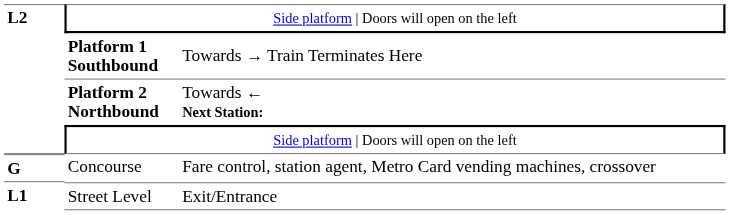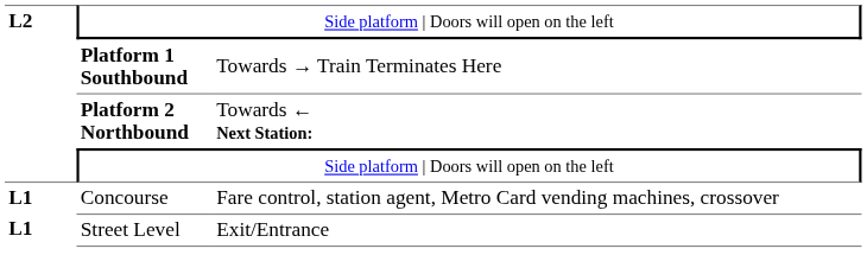Concourse | column 1: G -> L1
